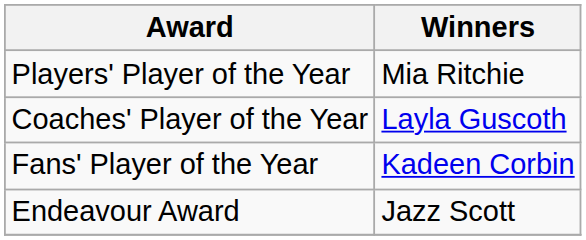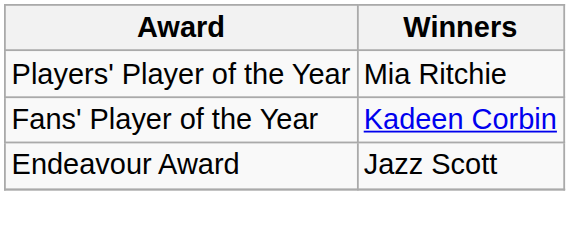- row: Coaches' Player of the Year | Layla Guscoth
